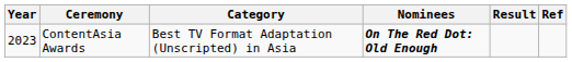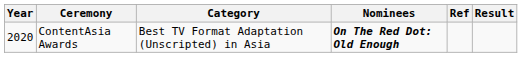columns swapped: Result <-> Ref
ContentAsia Awards | Year: 2023 -> 2020
